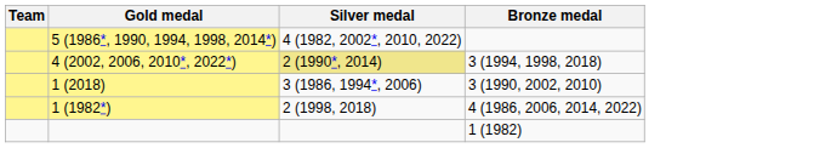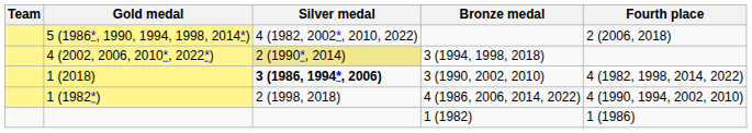+ column: Fourth place | 2 (2006, 2018) | 4 (1982, 1998, 2014, 2022) | 4 (1990, 1994, 2002, 2010) | 1 (1986)
1 (2018) | Silver medal: normal -> bold
